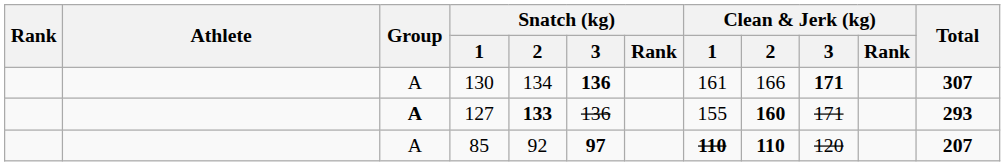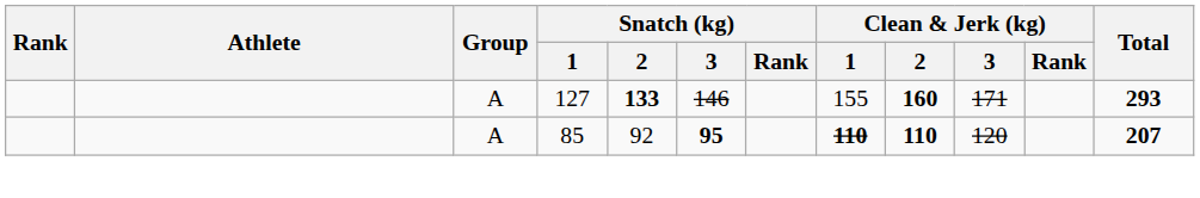- row: A | 130 | 134 | 136 | 161 | 166 | 171 | 307
127 | Group: bold -> normal
127 | Snatch (kg) / 3: 136 -> 146
85 | Snatch (kg) / 3: 97 -> 95
